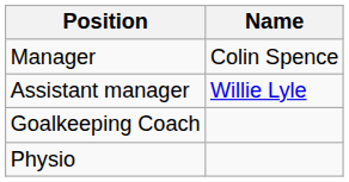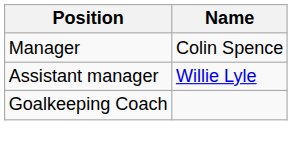- row: Physio
